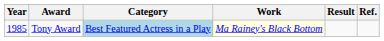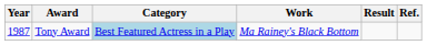Tony Award | Year: 1985 -> 1987
Tony Award | Work: lightyellow background -> no background
